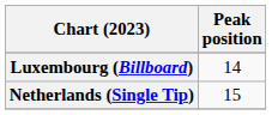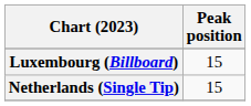Luxembourg (Billboard) | Peak position: 14 -> 15
